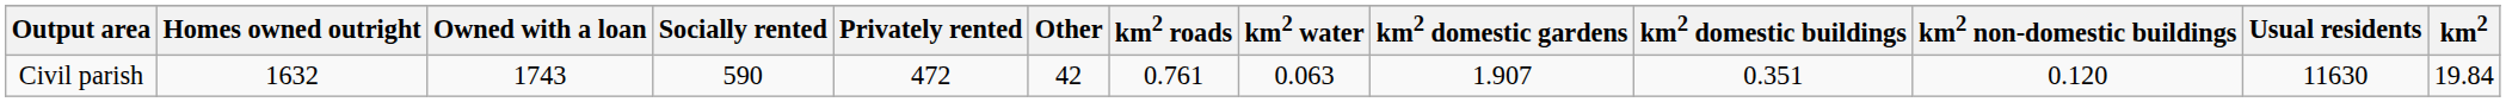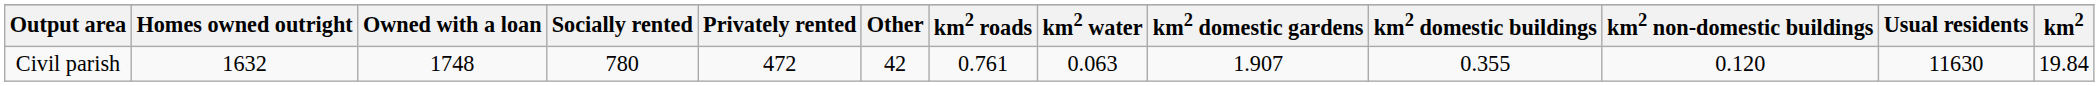Civil parish | Owned with a loan: 1743 -> 1748
Civil parish | Socially rented: 590 -> 780
Civil parish | km2 domestic buildings: 0.351 -> 0.355
